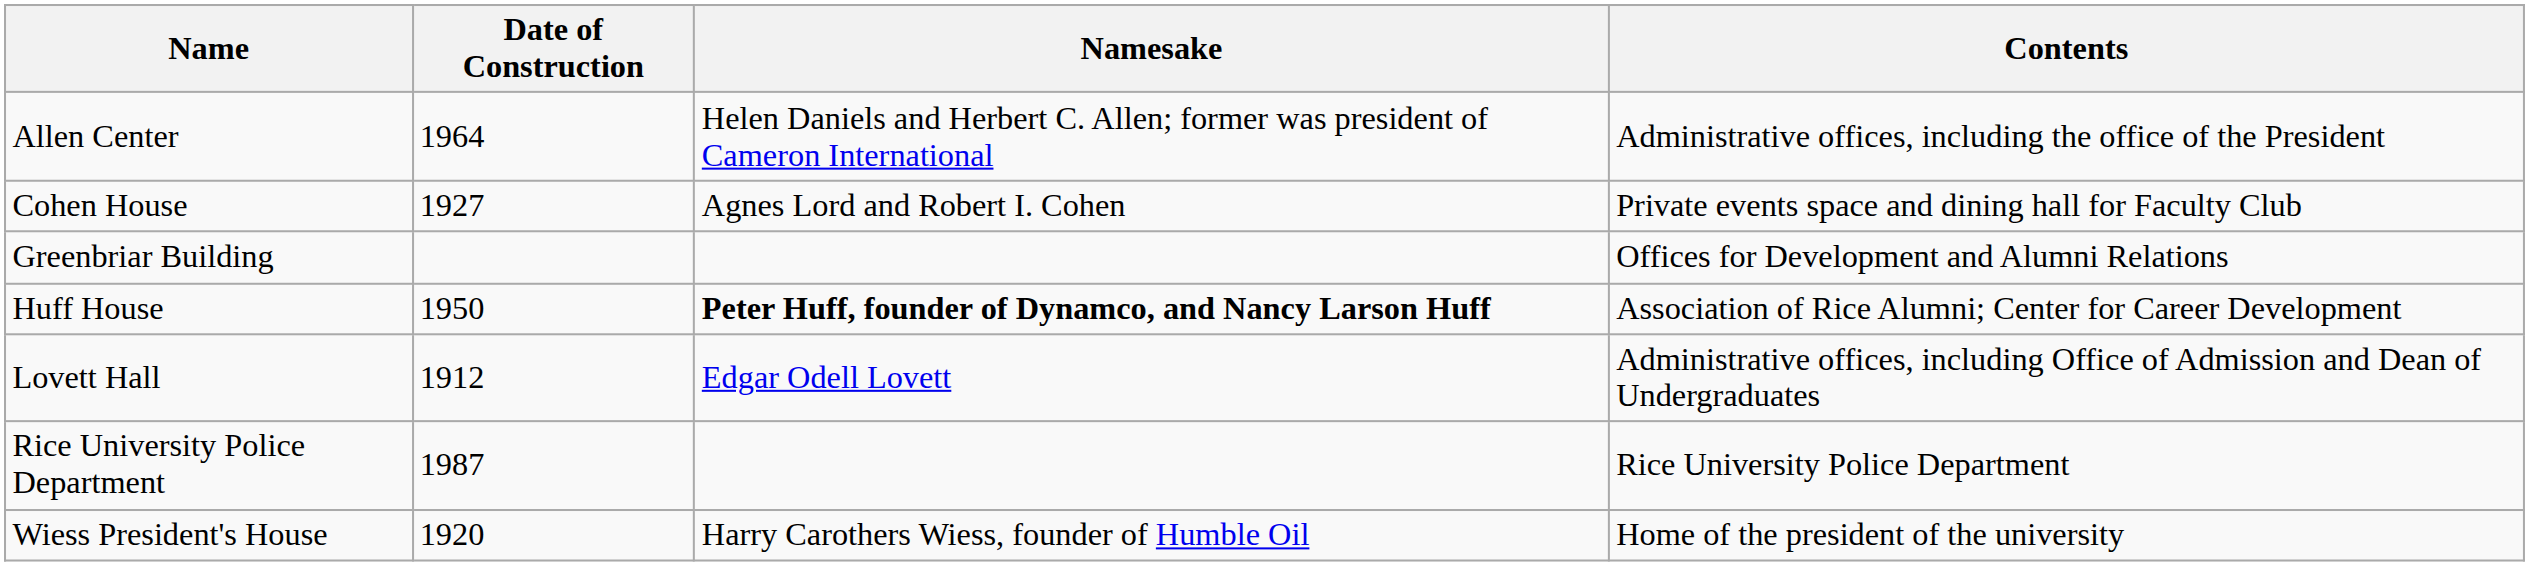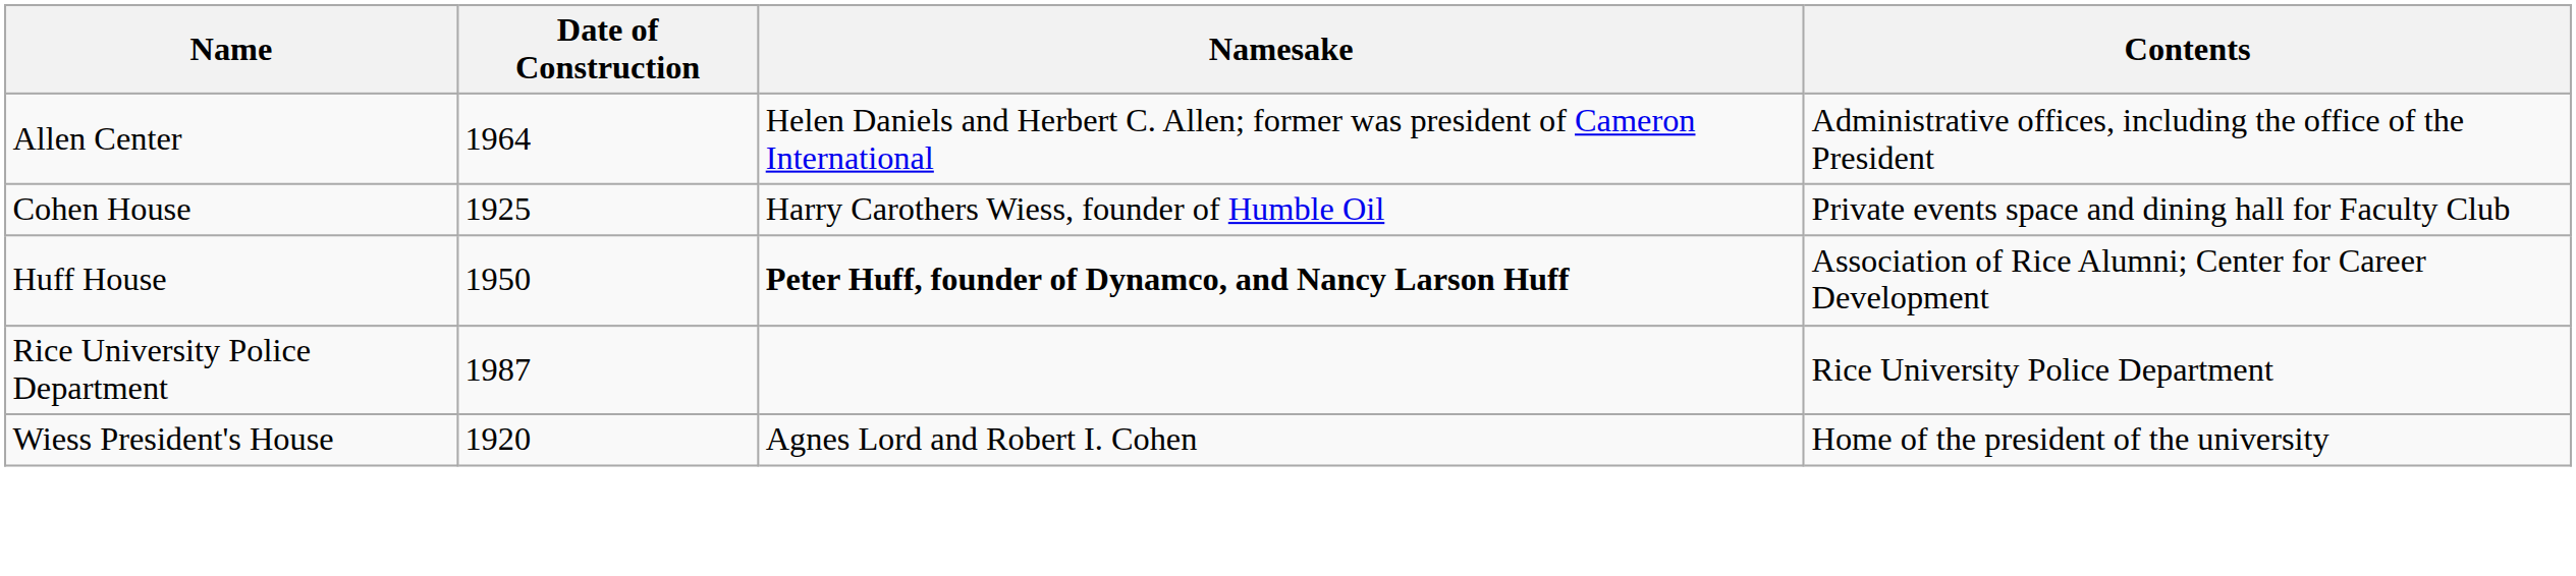Cohen House | Date of Construction: 1927 -> 1925
Cohen House | Namesake: Agnes Lord and Robert I. Cohen -> Harry Carothers Wiess, founder of Humble Oil
- row: Greenbriar Building | Offices for Development and Alumni Relations
- row: Lovett Hall | 1912 | Edgar Odell Lovett | Administrative offices, including Office of Admission and Dean of Undergraduates
Wiess President's House | Namesake: Harry Carothers Wiess, founder of Humble Oil -> Agnes Lord and Robert I. Cohen
